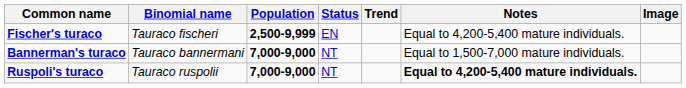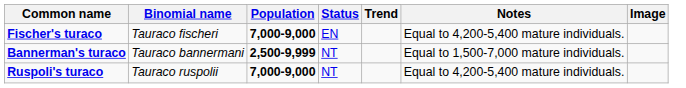Fischer's turaco | Population: 2,500-9,999 -> 7,000-9,000
Bannerman's turaco | Population: 7,000-9,000 -> 2,500-9,999
Ruspoli's turaco | Notes: bold -> normal
